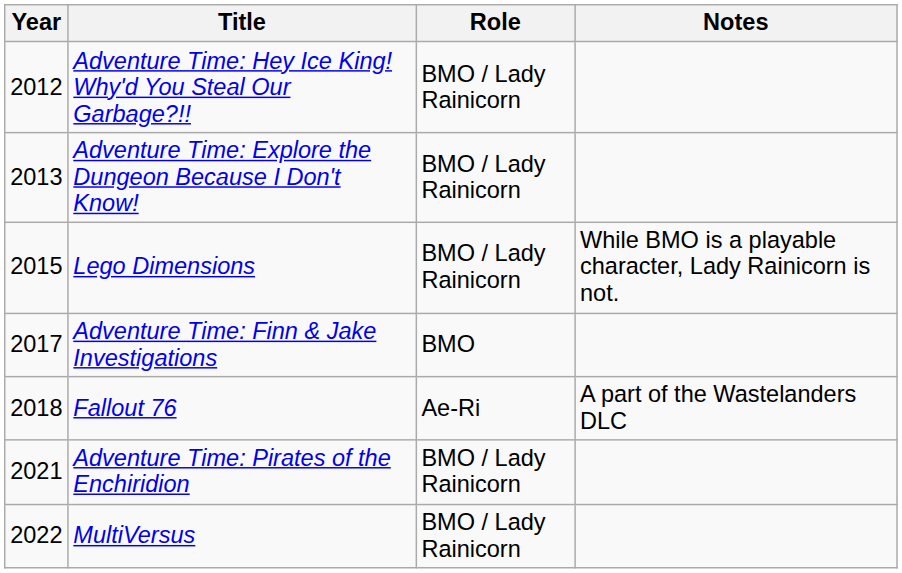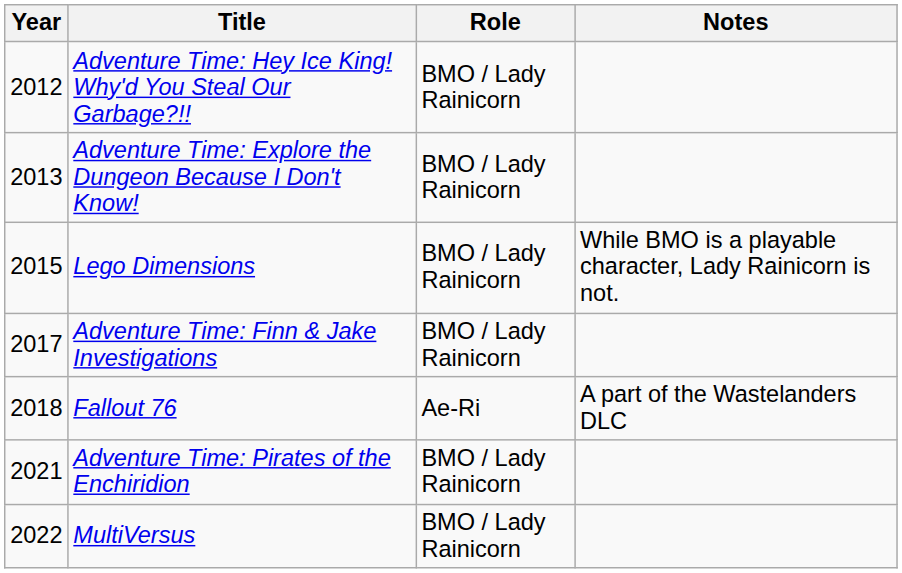Adventure Time: Finn & Jake Investigations | Role: BMO -> BMO / Lady Rainicorn
